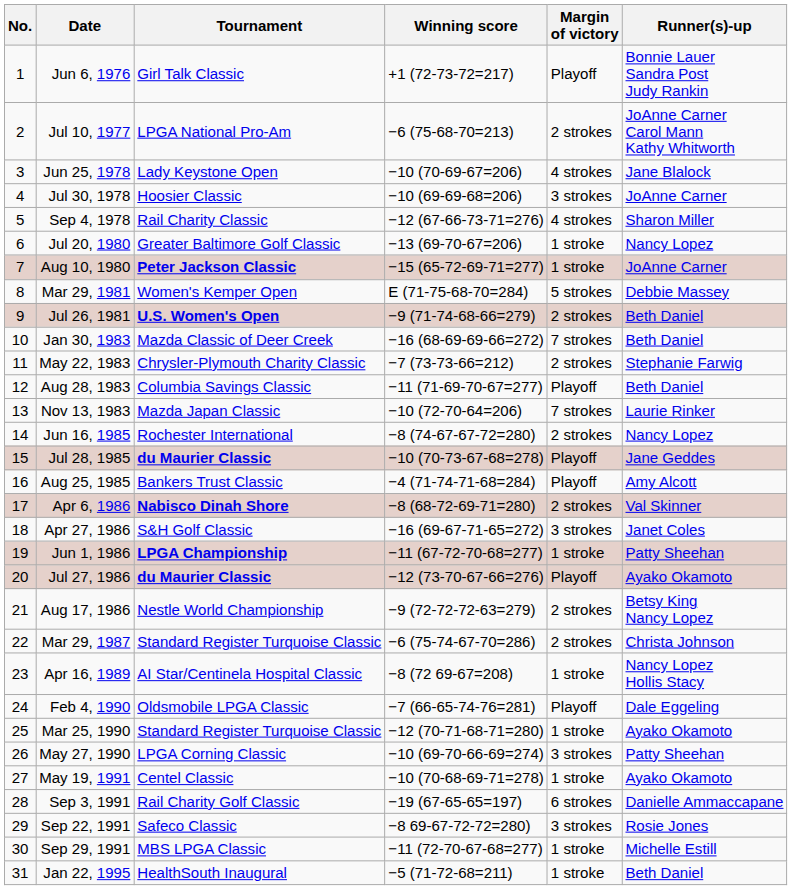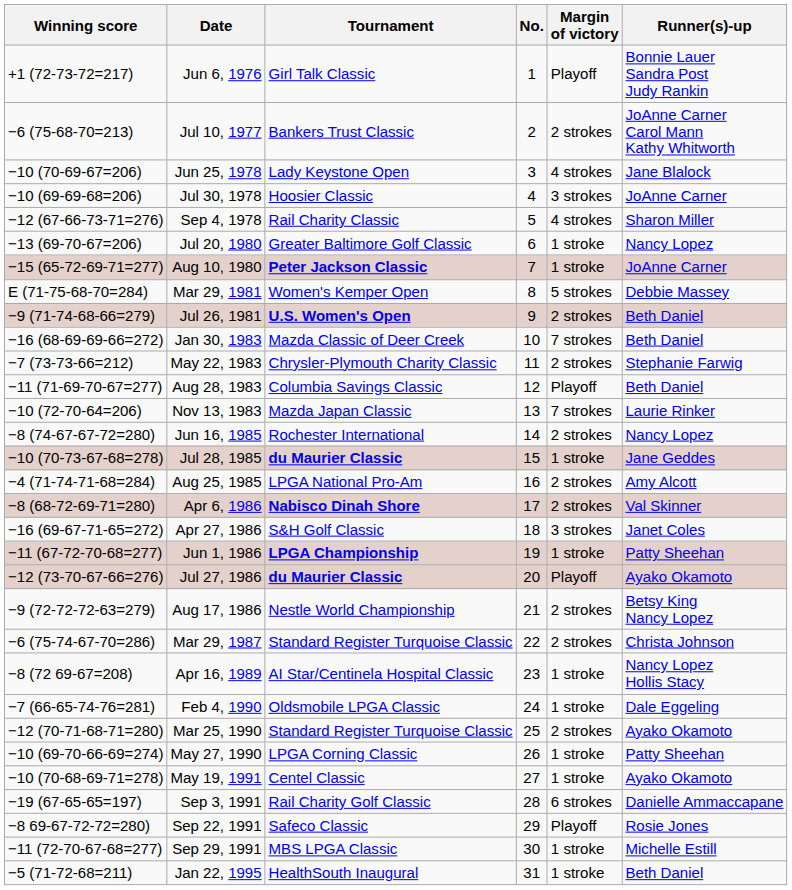columns swapped: No. <-> Winning score
Jul 10, 1977 | Tournament: LPGA National Pro-Am -> Bankers Trust Classic
Jul 28, 1985 | Margin of victory: Playoff -> 1 stroke
Aug 25, 1985 | Tournament: Bankers Trust Classic -> LPGA National Pro-Am
Aug 25, 1985 | Margin of victory: Playoff -> 2 strokes
Feb 4, 1990 | Margin of victory: Playoff -> 1 stroke
Mar 25, 1990 | Margin of victory: 1 stroke -> 2 strokes
May 27, 1990 | Margin of victory: 3 strokes -> 1 stroke
Sep 22, 1991 | Margin of victory: 3 strokes -> Playoff
